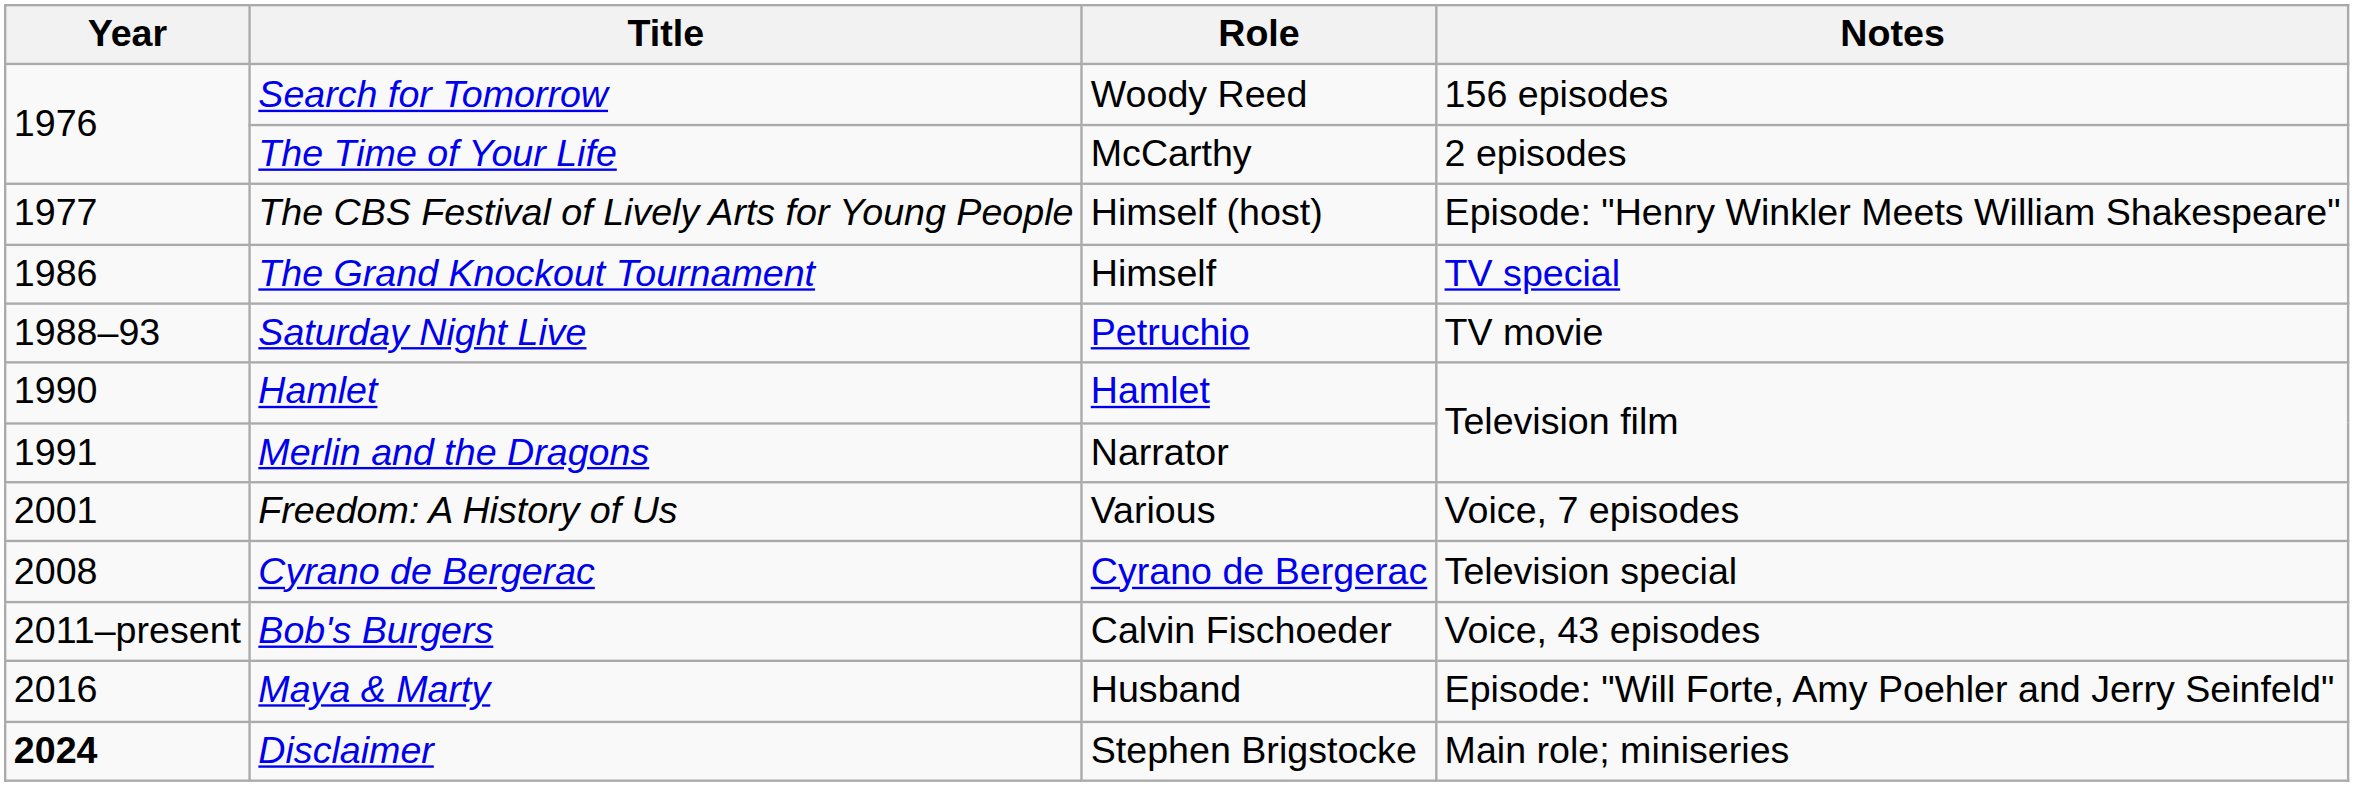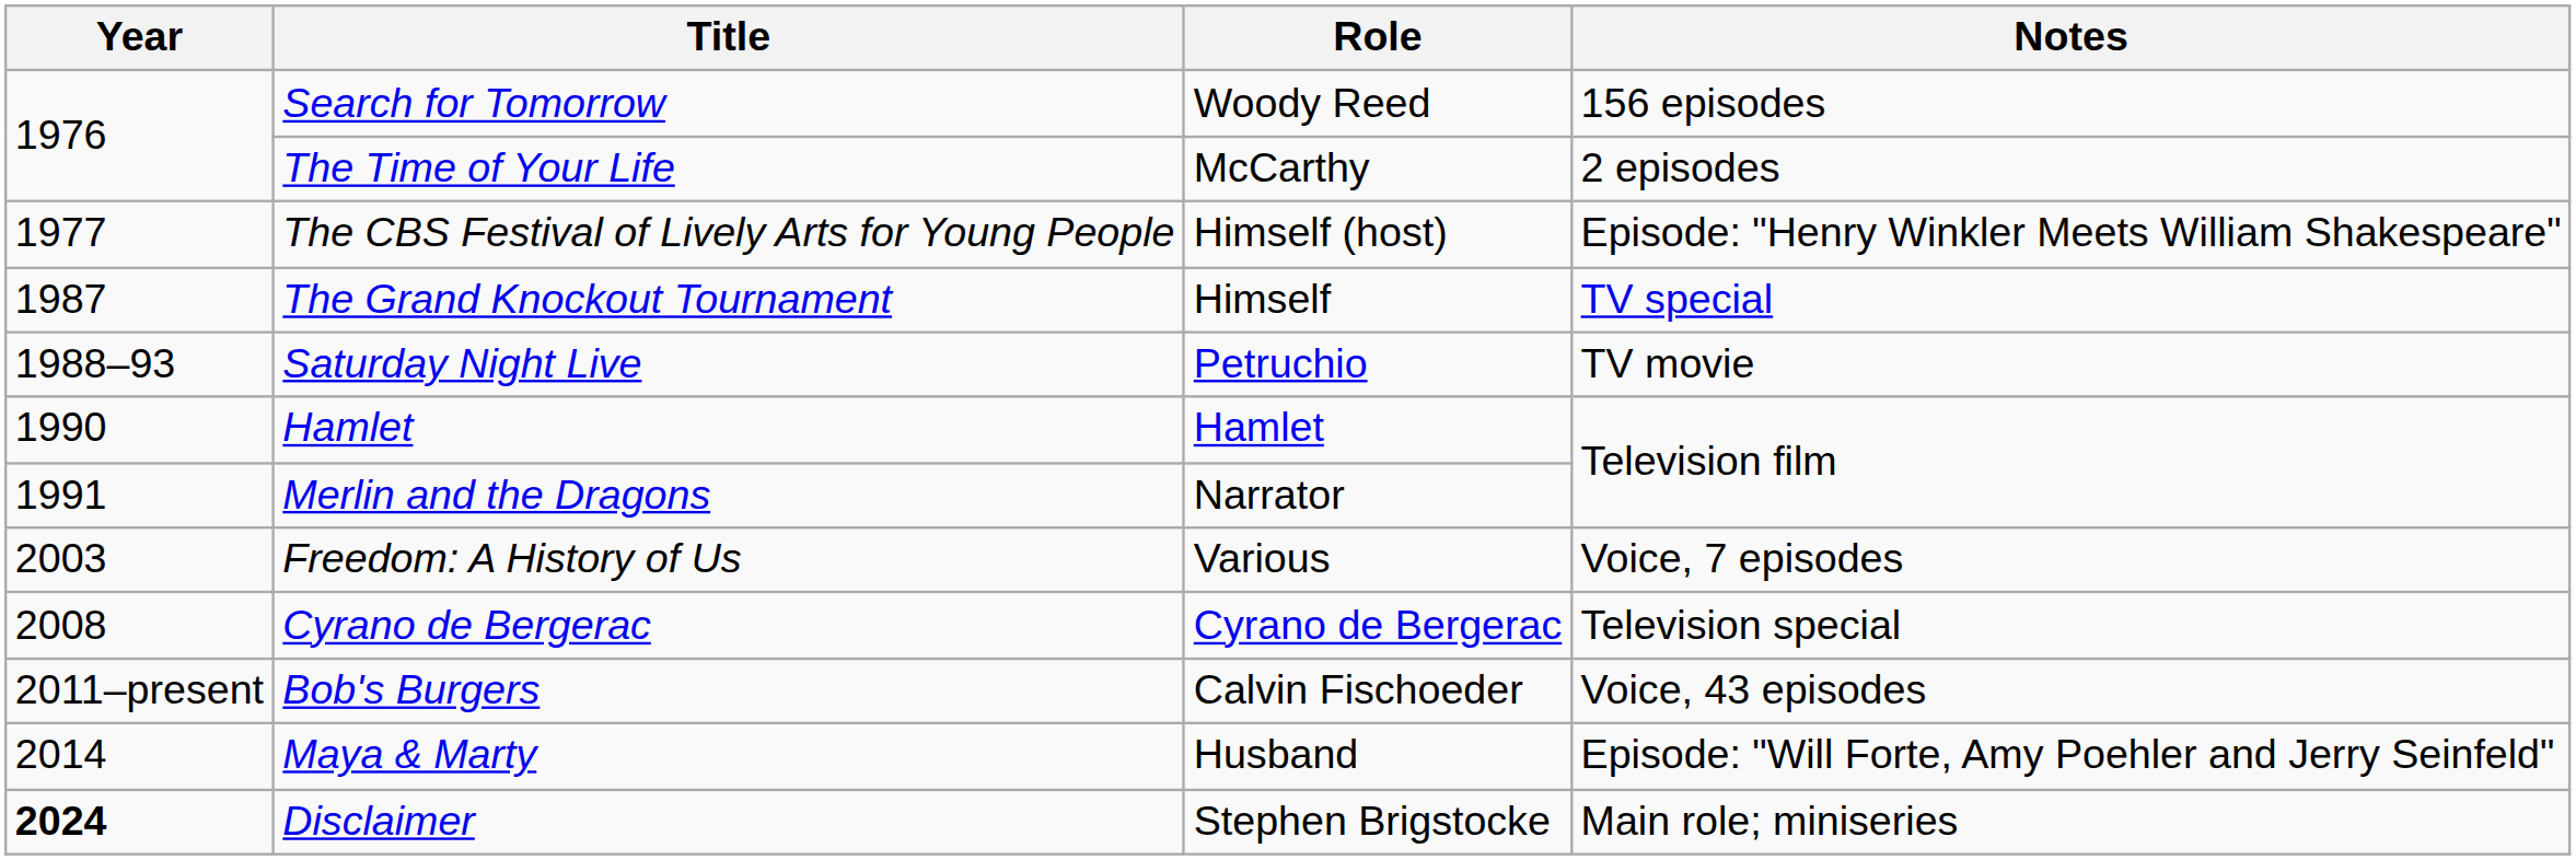The Grand Knockout Tournament | Year: 1986 -> 1987
Freedom: A History of Us | Year: 2001 -> 2003
Maya & Marty | Year: 2016 -> 2014
